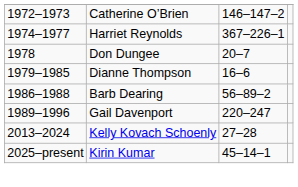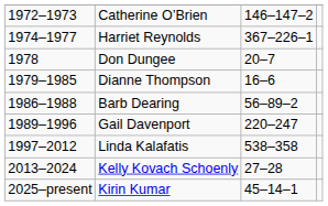+ row: 1997–2012 | Linda Kalafatis | 538–358
